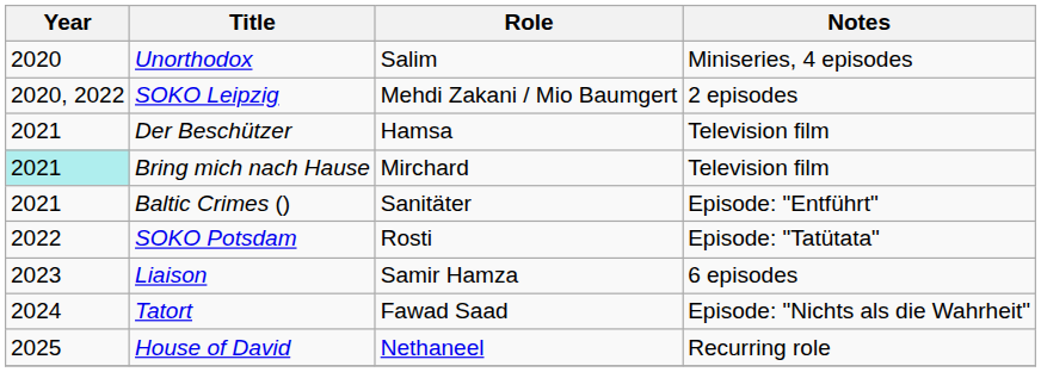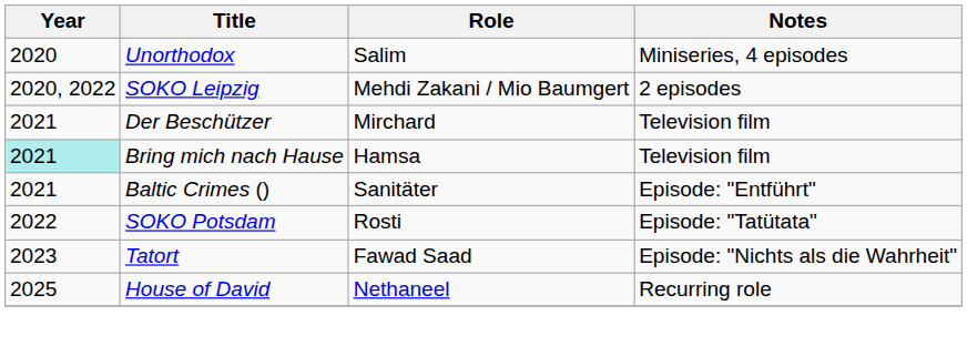Der Beschützer | Role: Hamsa -> Mirchard
Bring mich nach Hause | Role: Mirchard -> Hamsa
- row: 2023 | Liaison | Samir Hamza | 6 episodes
Tatort | Year: 2024 -> 2023
